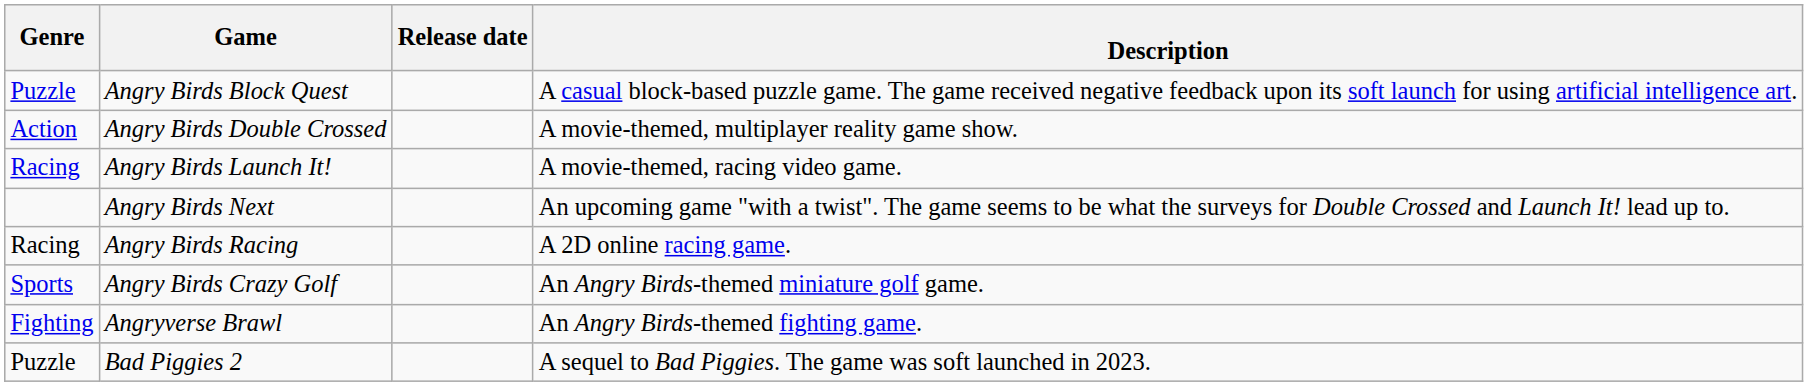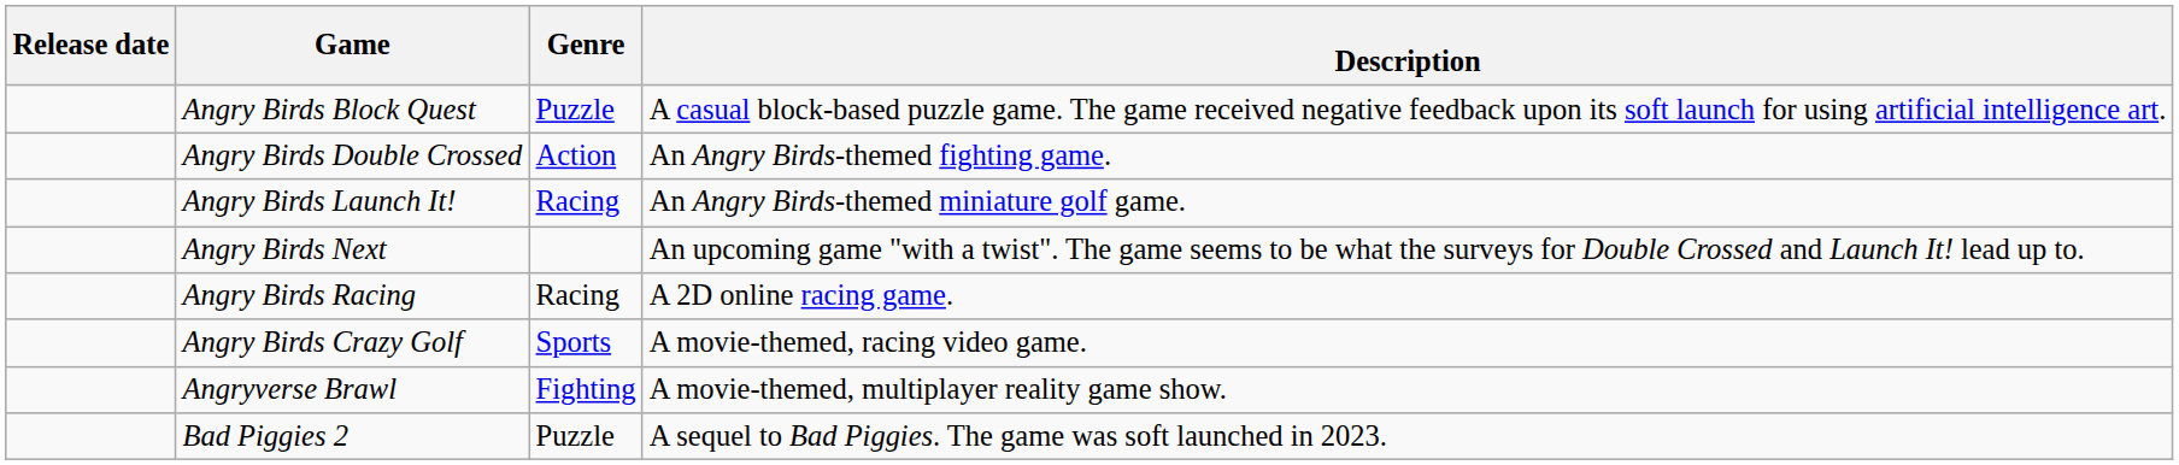columns swapped: Release date <-> Genre
Angry Birds Double Crossed | Description: A movie-themed, multiplayer reality game show. -> An Angry Birds-themed fighting game.
Angry Birds Launch It! | Description: A movie-themed, racing video game. -> An Angry Birds-themed miniature golf game.
Angry Birds Crazy Golf | Description: An Angry Birds-themed miniature golf game. -> A movie-themed, racing video game.
Angryverse Brawl | Description: An Angry Birds-themed fighting game. -> A movie-themed, multiplayer reality game show.
